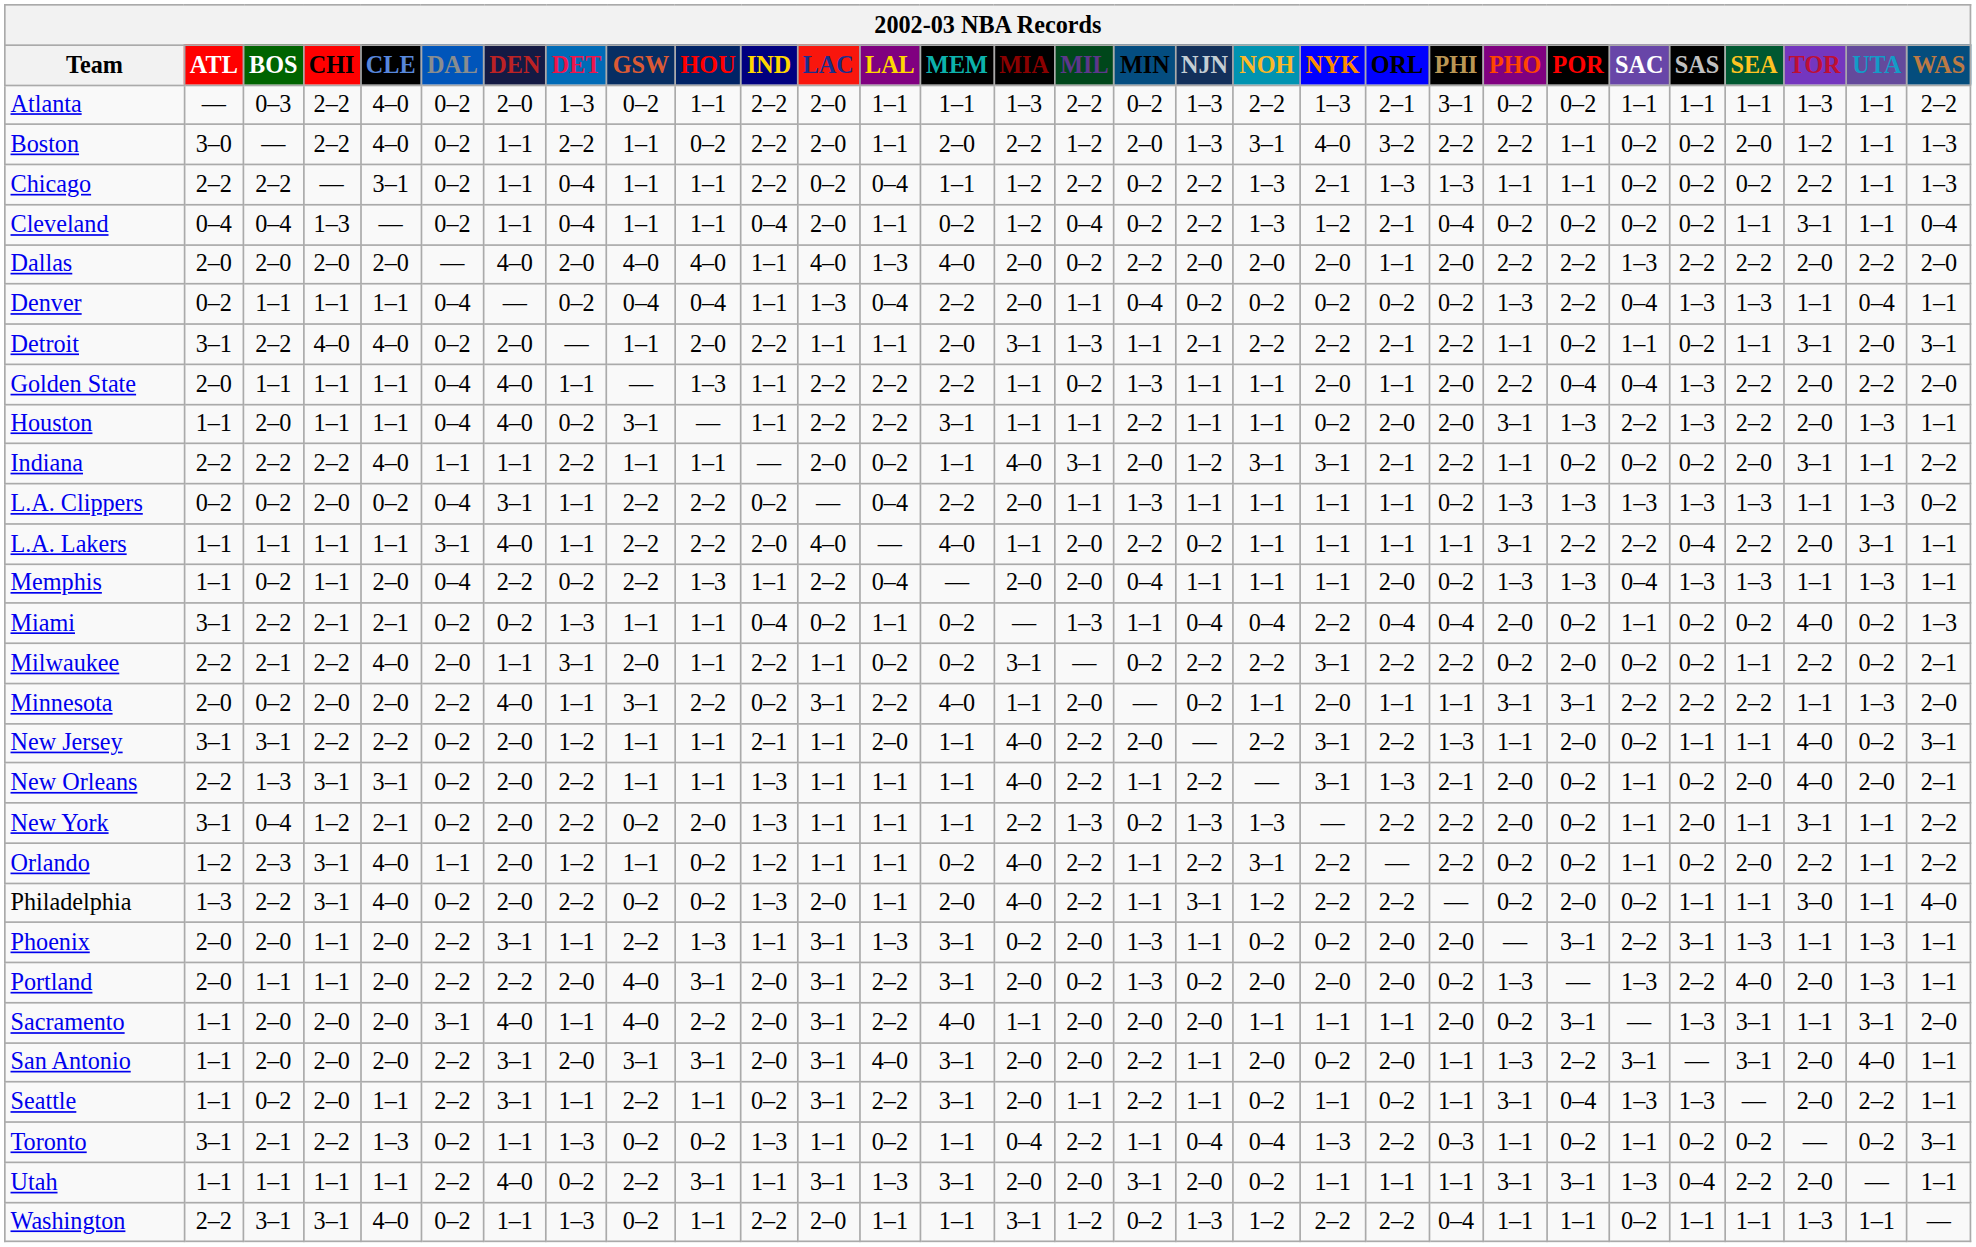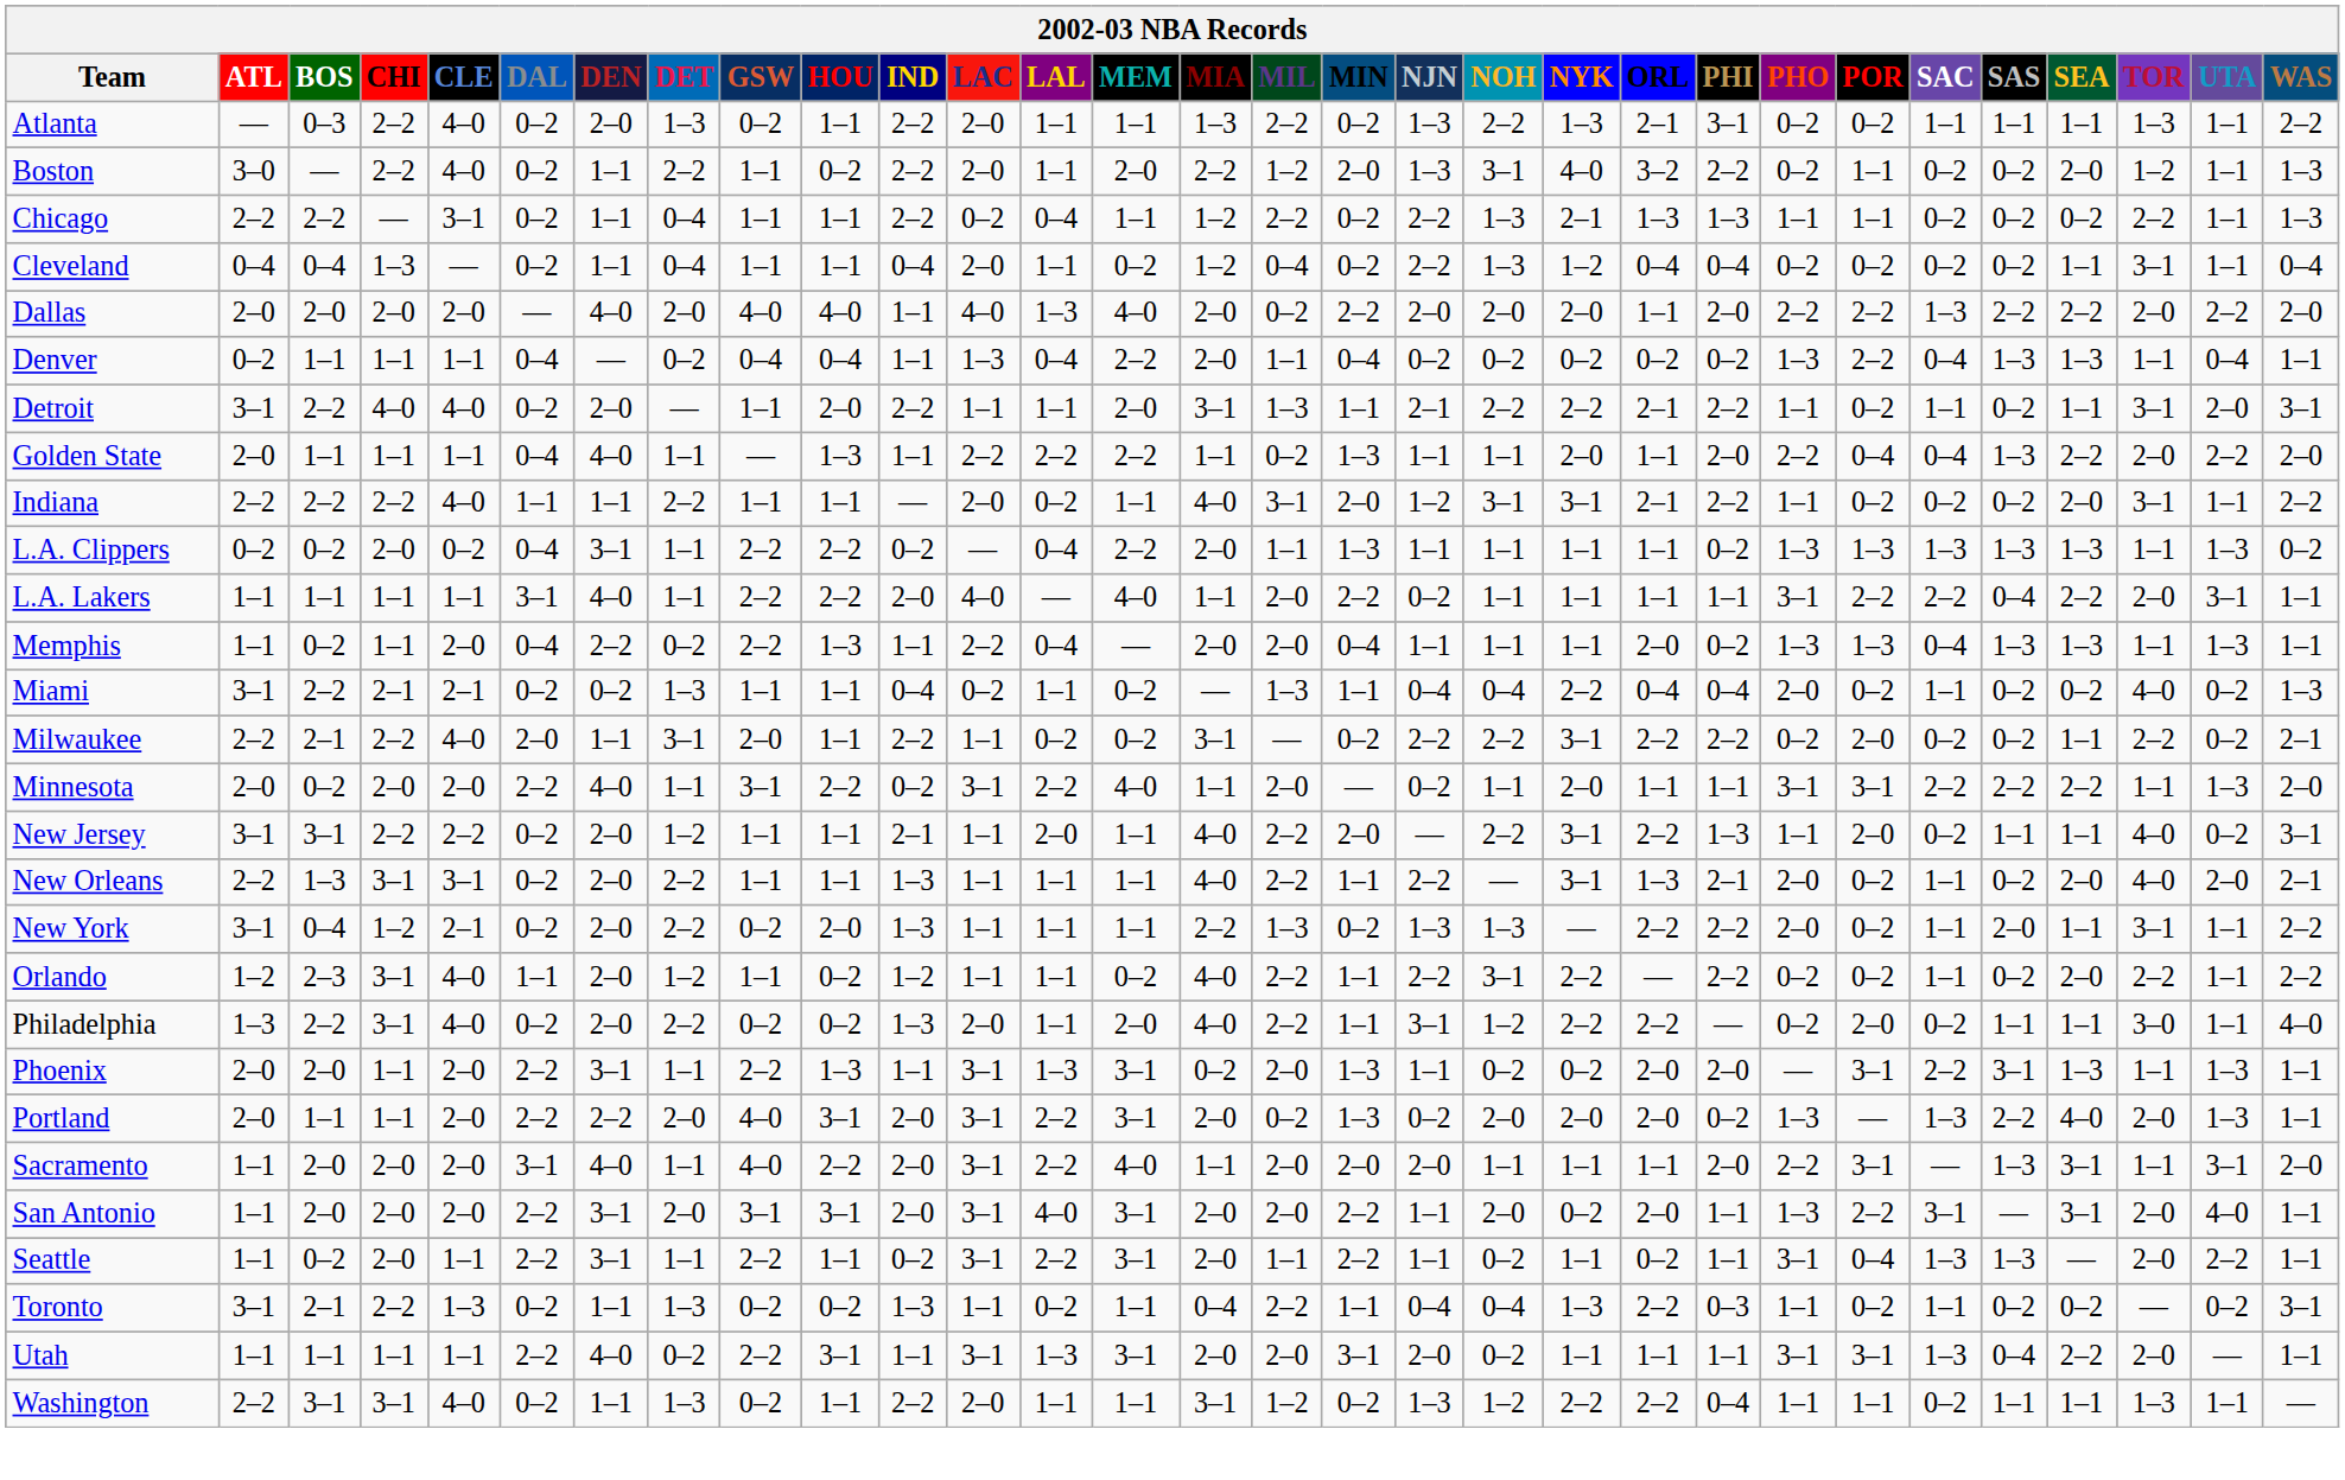Boston | PHO: 2–2 -> 0–2
Cleveland | ORL: 2–1 -> 0–4
- row: Houston | 1–1 | 2–0 | 1–1 | 1–1 | 0–4 | 4–0 | 0–2 | 3–1 | — | 1–1 | 2–2 | 2–2 | 3–1 | 1–1 | 1–1 | 2–2 | 1–1 | 1–1 | 0–2 | 2–0 | 2–0 | 3–1 | 1–3 | 2–2 | 1–3 | 2–2 | 2–0 | 1–3 | 1–1
Sacramento | PHO: 0–2 -> 2–2
